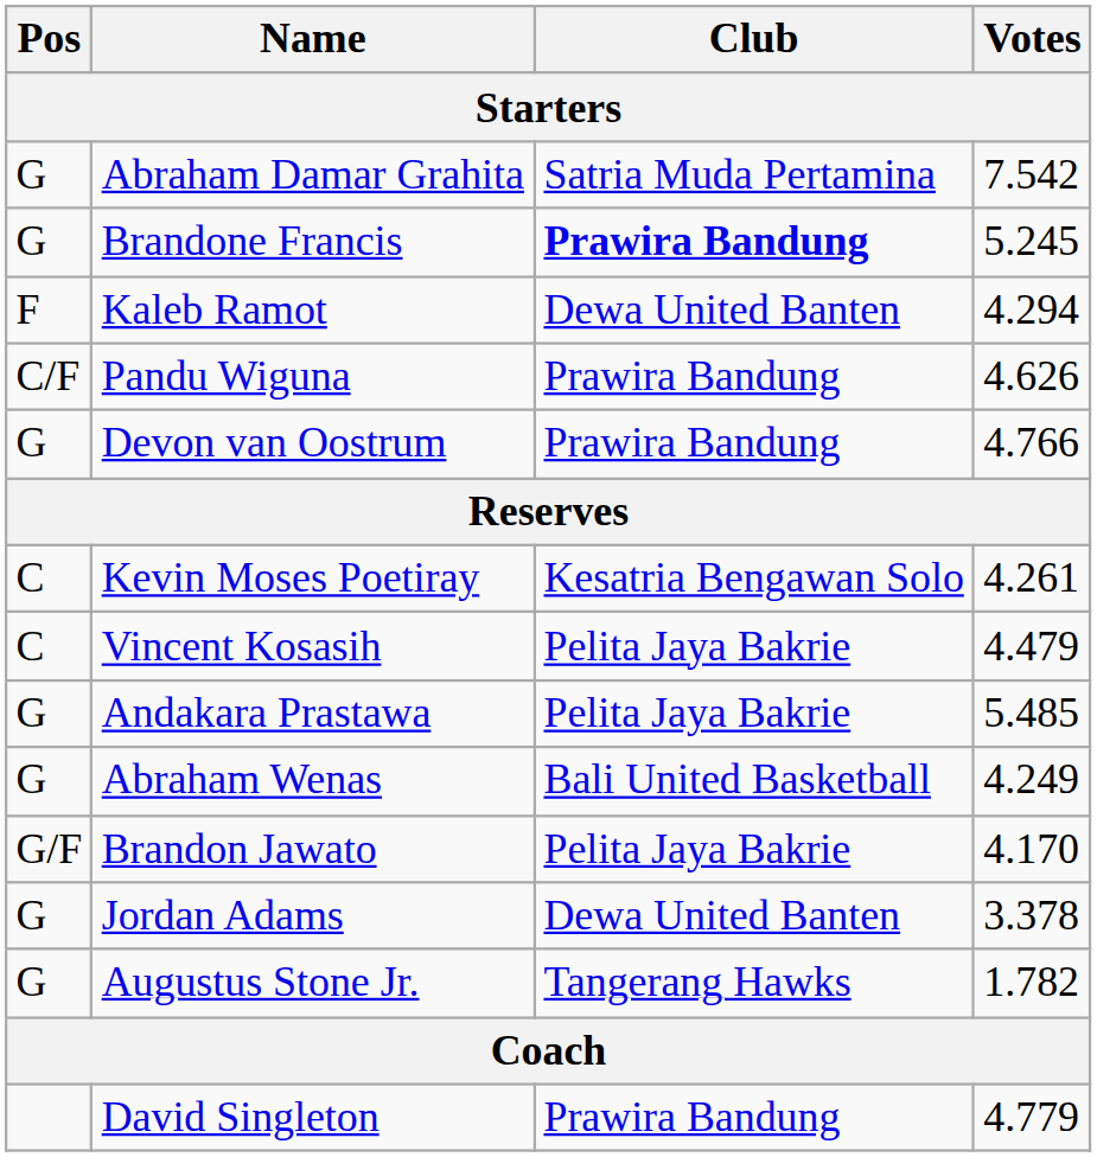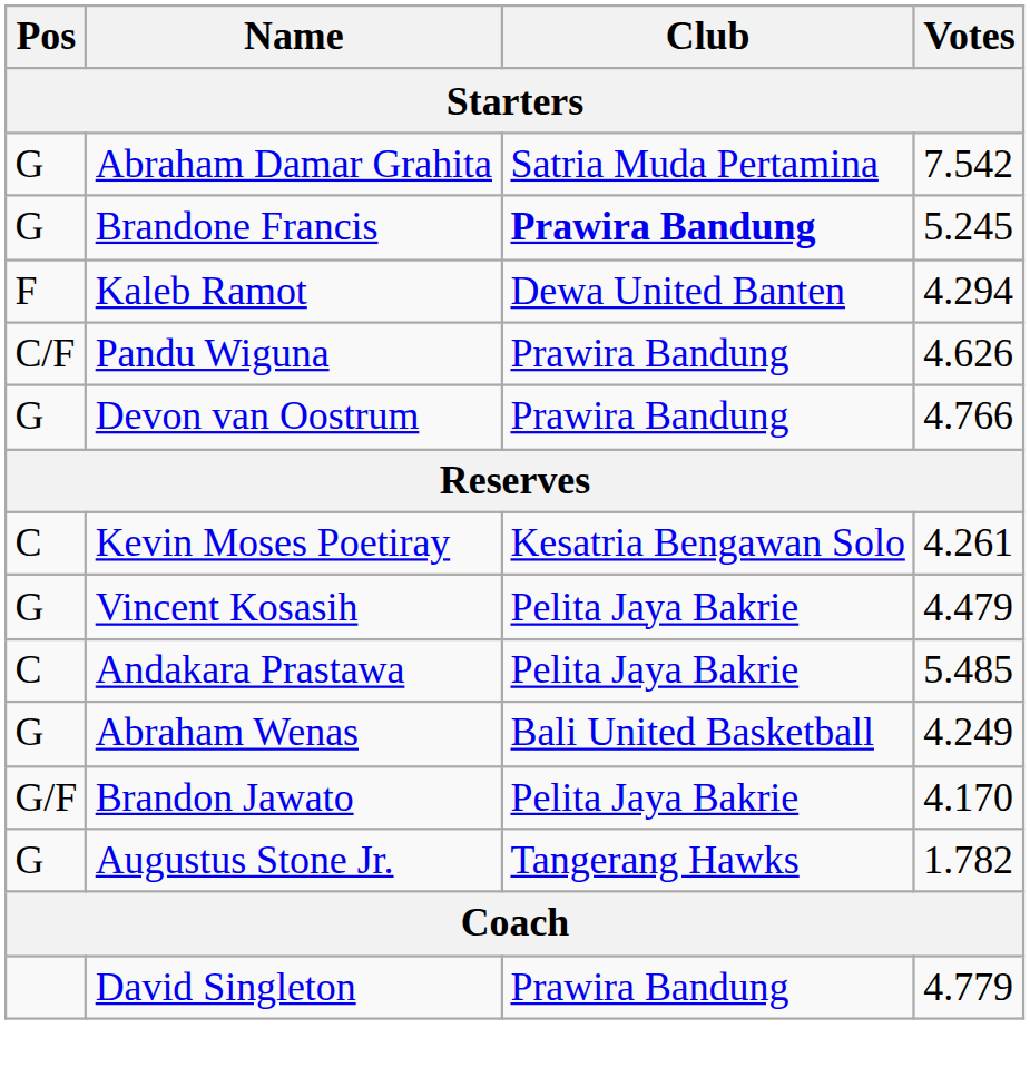Vincent Kosasih | Pos: C -> G
Andakara Prastawa | Pos: G -> C
- row: G | Jordan Adams | Dewa United Banten | 3.378
